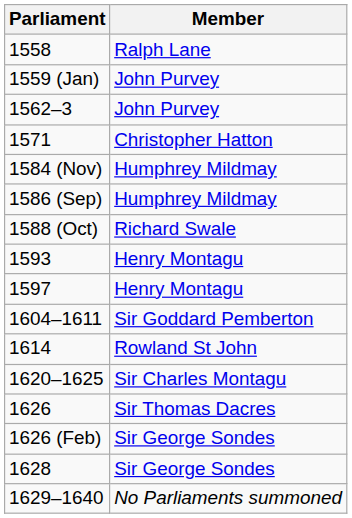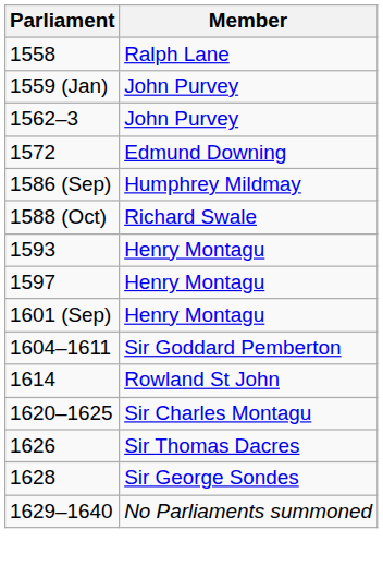- row: 1571 | Christopher Hatton
+ row: 1572 | Edmund Downing
- row: 1584 (Nov) | Humphrey Mildmay
+ row: 1601 (Sep) | Henry Montagu
- row: 1626 (Feb) | Sir George Sondes
